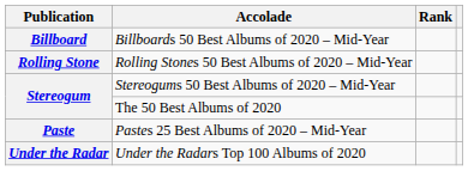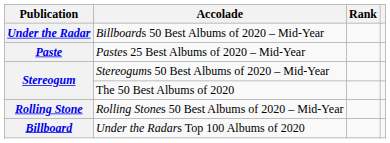Billboards 50 Best Albums of 2020 – Mid-Year | Publication: Billboard -> Under the Radar
rows swapped: Pastes 25 Best Albums of 2020 – Mid-Year <-> Rolling Stones 50 Best Albums of 2020 – Mid-Year
Under the Radars Top 100 Albums of 2020 | Publication: Under the Radar -> Billboard
